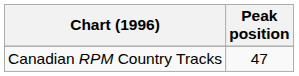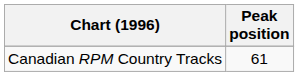Canadian RPM Country Tracks | Peak position: 47 -> 61
